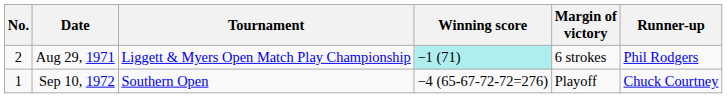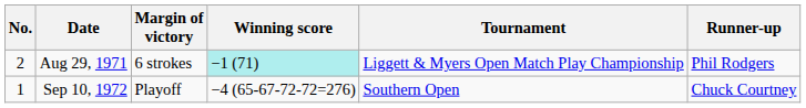columns swapped: Tournament <-> Margin of victory
